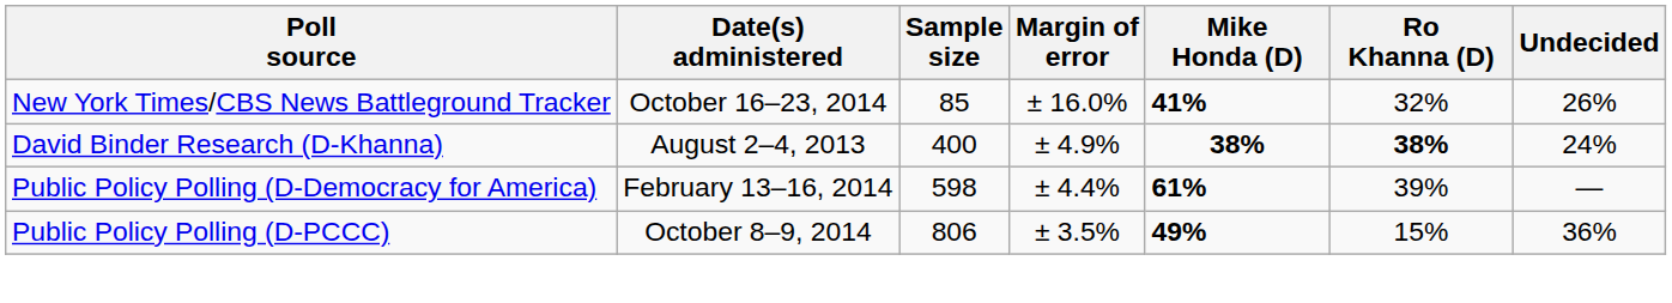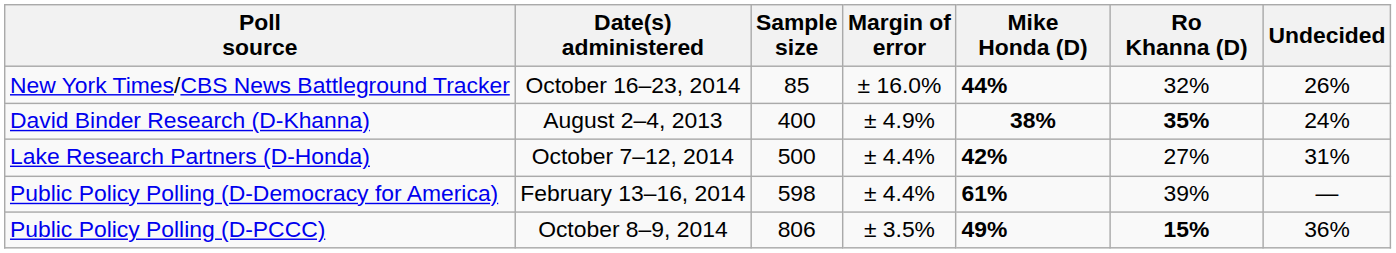New York Times/CBS News Battleground Tracker | Mike Honda (D): 41% -> 44%
David Binder Research (D-Khanna) | Ro Khanna (D): 38% -> 35%
+ row: Lake Research Partners (D-Honda) | October 7–12, 2014 | 500 | ± 4.4% | 42% | 27% | 31%
Public Policy Polling (D-PCCC) | Ro Khanna (D): normal -> bold
